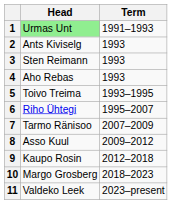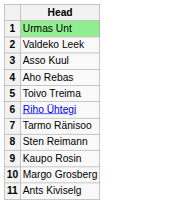- column: Term | 1991–1993 | 1993 | 1993 | 1993 | 1993–1995 | 1995–2007 | 2007–2009 | 2009–2012 | 2012–2018 | 2018–2023 | 2023–present
2 | Head: Ants Kiviselg -> Valdeko Leek
3 | Head: Sten Reimann -> Asso Kuul
8 | Head: Asso Kuul -> Sten Reimann
11 | Head: Valdeko Leek -> Ants Kiviselg
